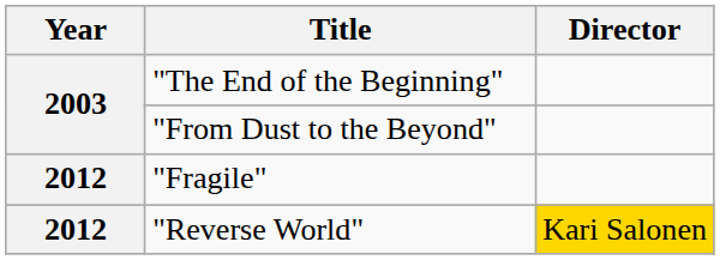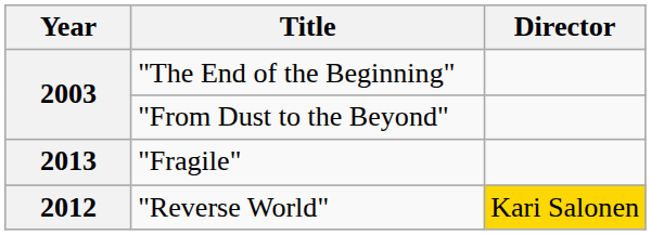"Fragile" | Year: 2012 -> 2013
